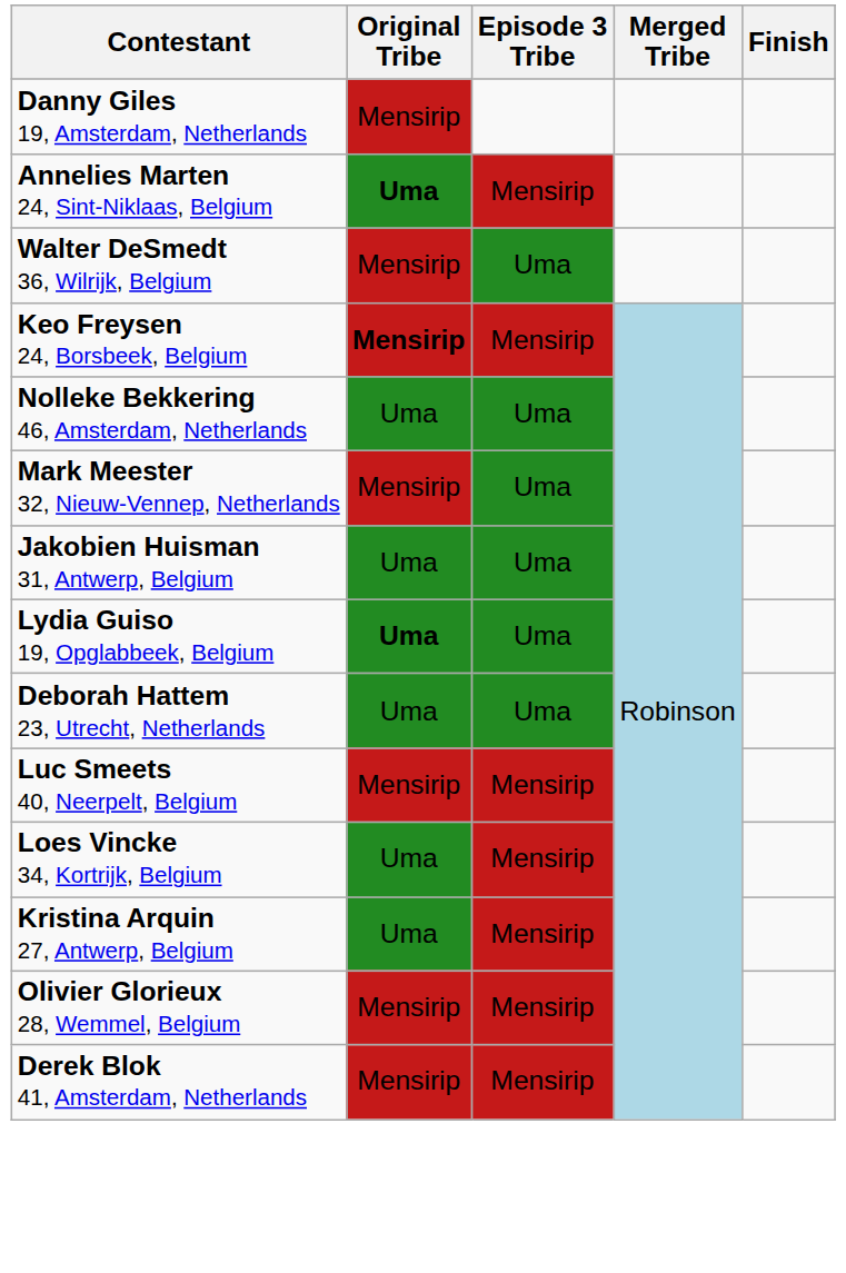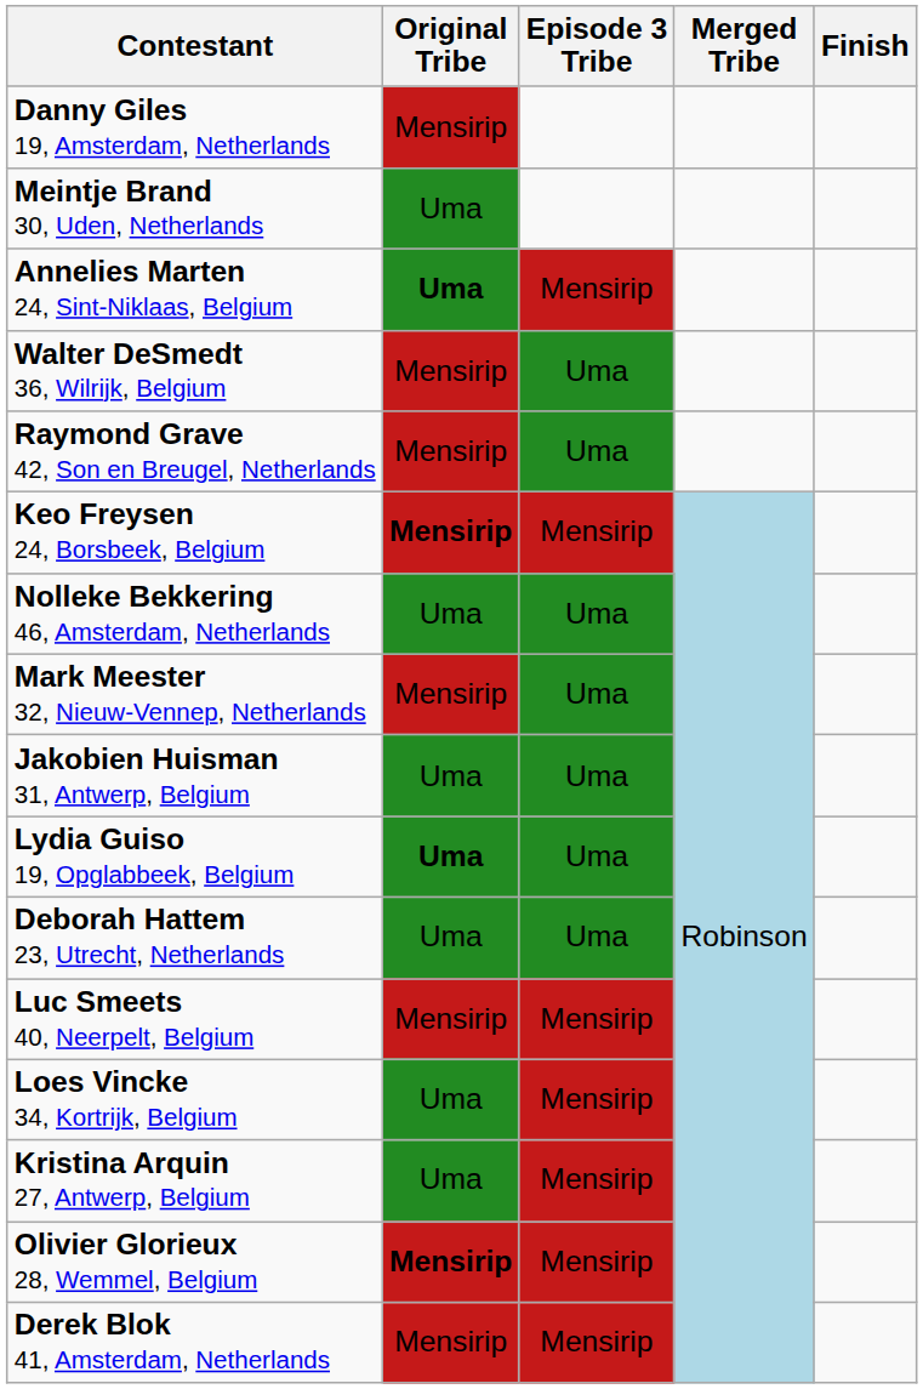+ row: Meintje Brand 30, Uden, Netherlands | Uma
+ row: Raymond Grave 42, Son en Breugel, Netherlands | Mensirip | Uma
Olivier Glorieux 28, Wemmel, Belgium | Original Tribe: normal -> bold
